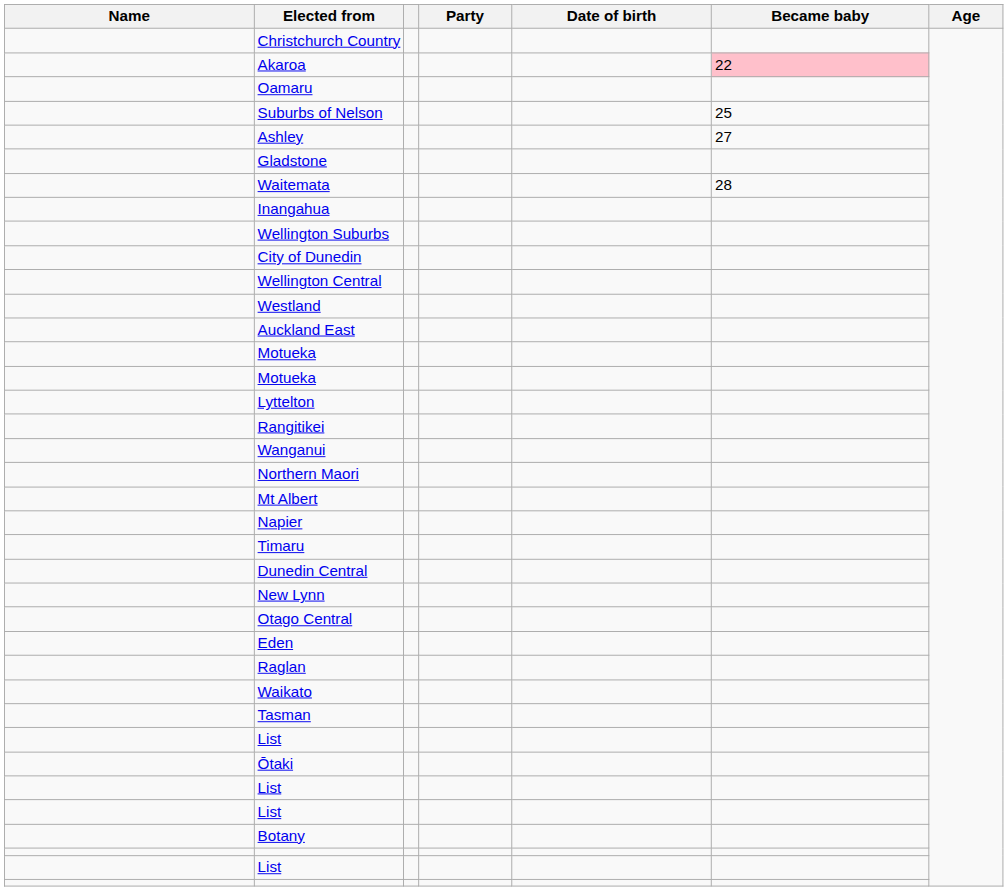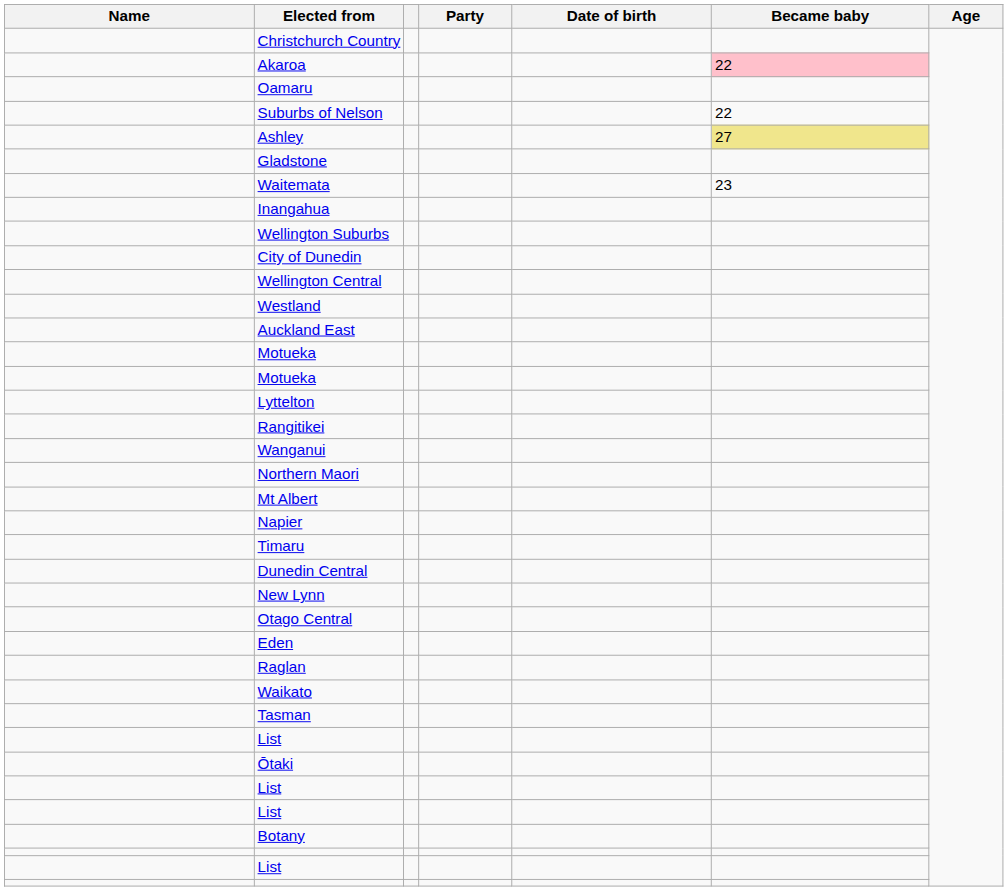Suburbs of Nelson | Became baby: 25 -> 22
Ashley | Became baby: no background -> khaki background
Waitemata | Became baby: 28 -> 23
